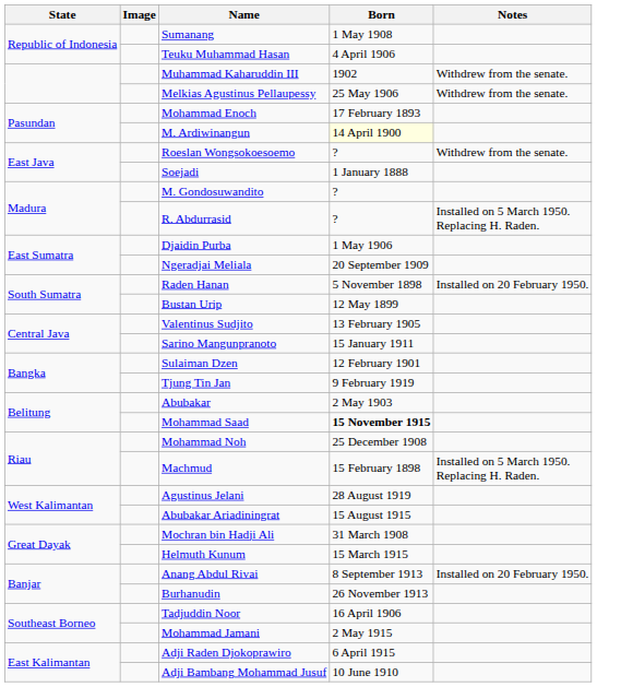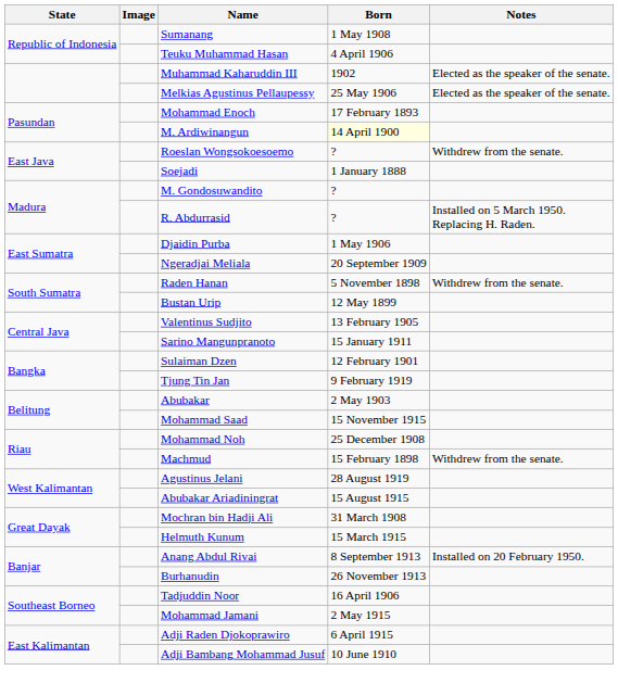Muhammad Kaharuddin III | Notes: Withdrew from the senate. -> Elected as the speaker of the senate.
Melkias Agustinus Pellaupessy | Notes: Withdrew from the senate. -> Elected as the speaker of the senate.
Raden Hanan | Notes: Installed on 20 February 1950. -> Withdrew from the senate.
Mohammad Saad | Born: bold -> normal
Machmud | Notes: Installed on 5 March 1950. Replacing H. Raden. -> Withdrew from the senate.
